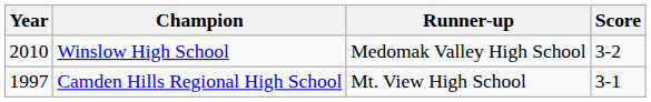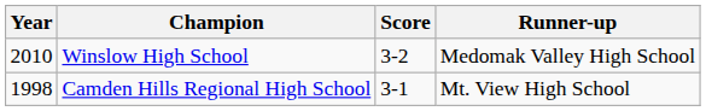columns swapped: Score <-> Runner-up
Camden Hills Regional High School | Year: 1997 -> 1998
